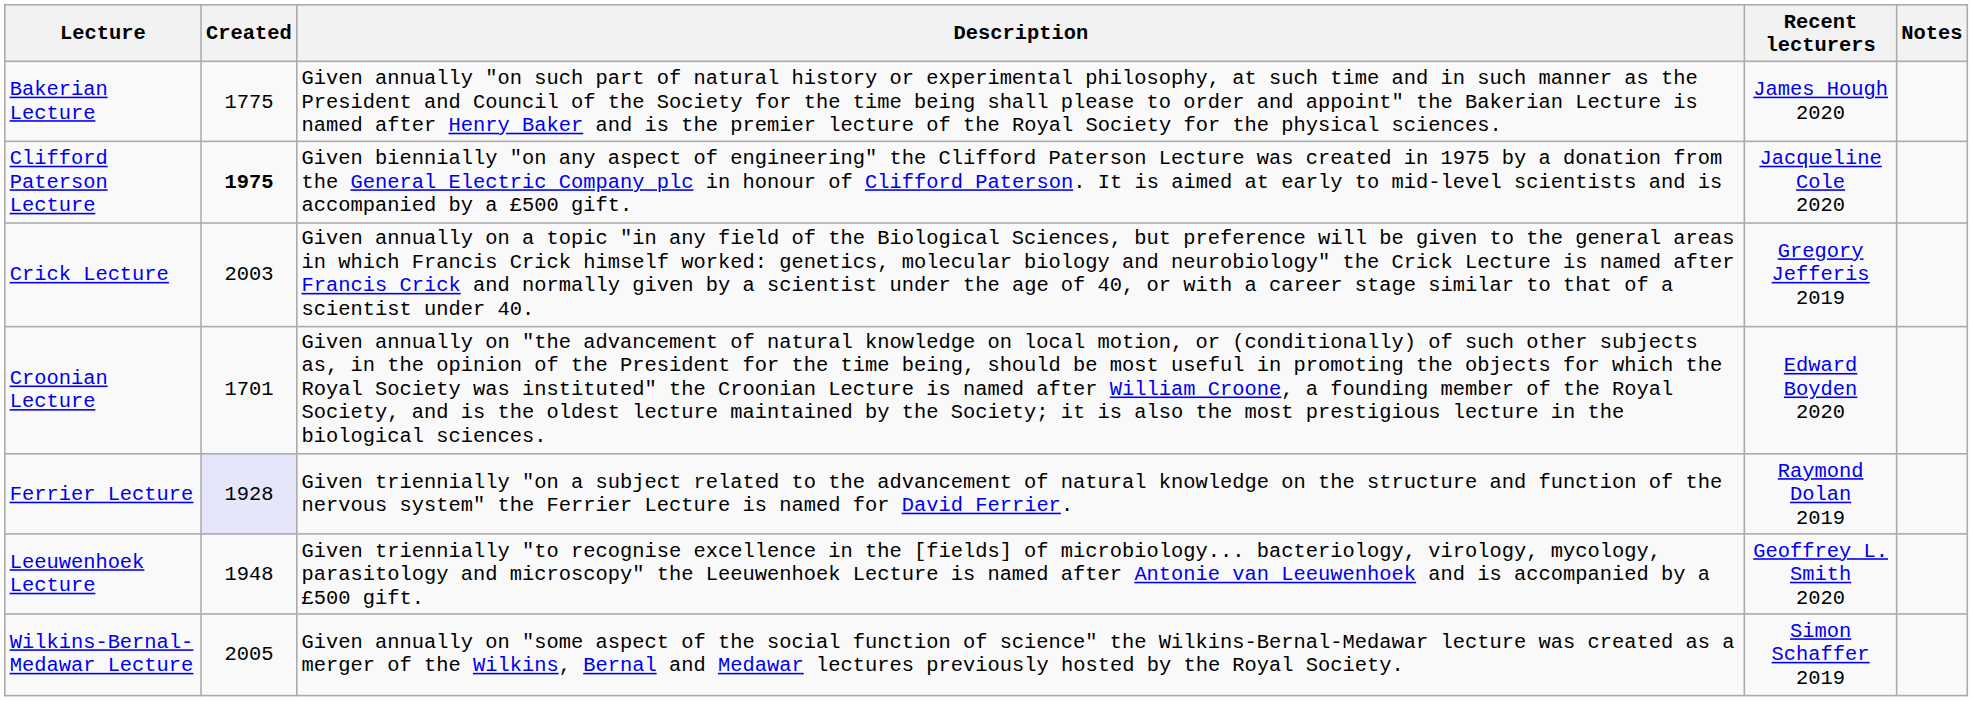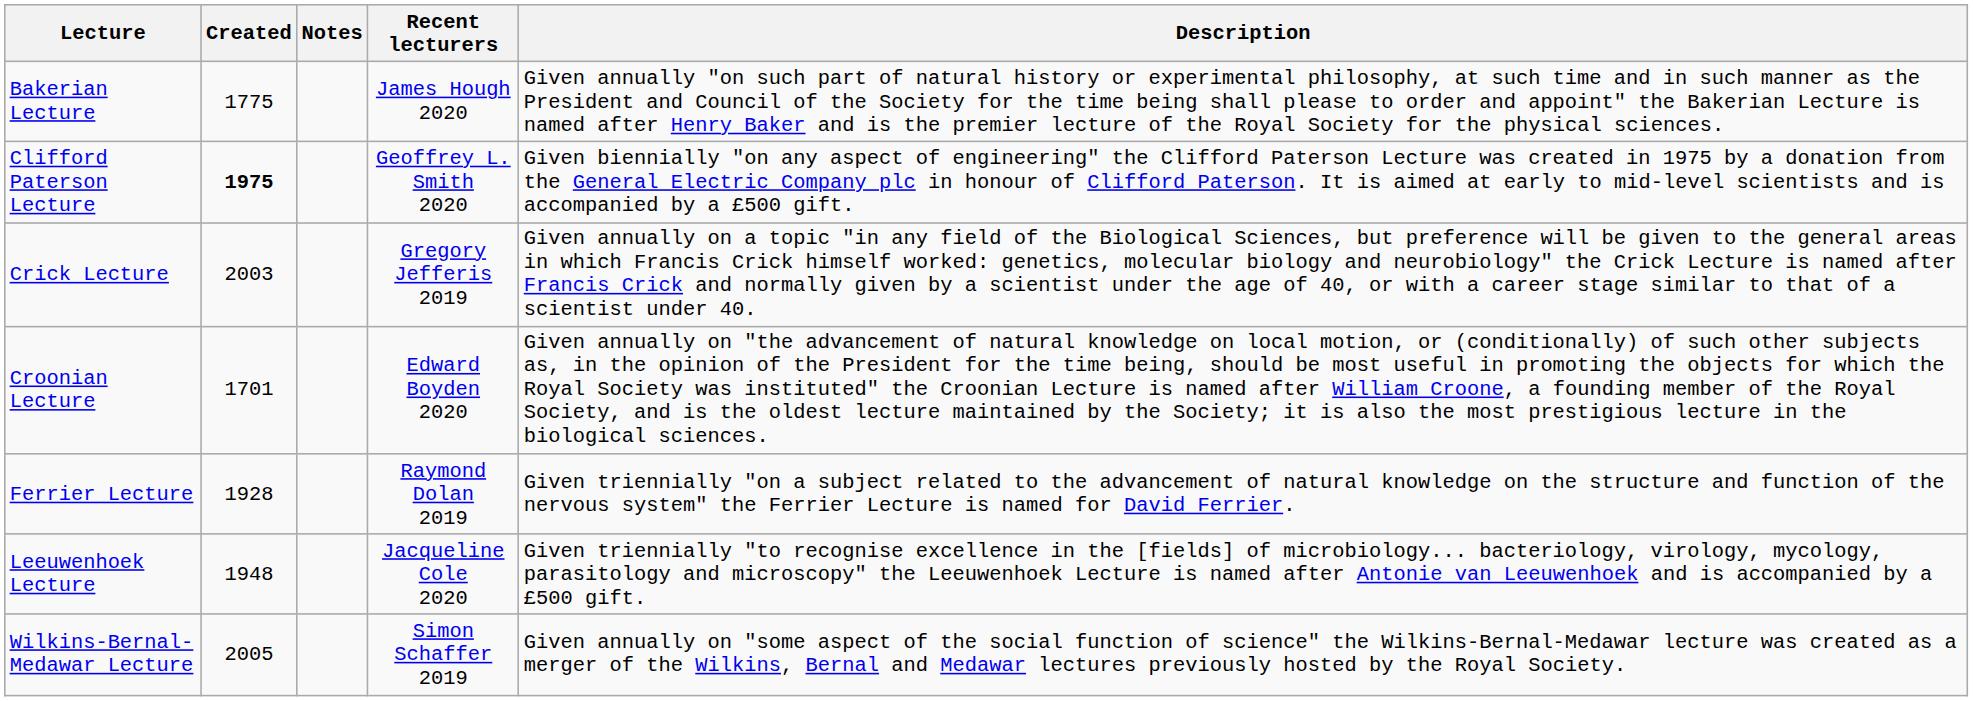columns swapped: Description <-> Notes
Clifford Paterson Lecture | Recent lecturers: Jacqueline Cole 2020 -> Geoffrey L. Smith 2020
Ferrier Lecture | Created: lavender background -> no background
Leeuwenhoek Lecture | Recent lecturers: Geoffrey L. Smith 2020 -> Jacqueline Cole 2020
